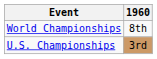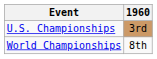rows swapped: World Championships <-> U.S. Championships
